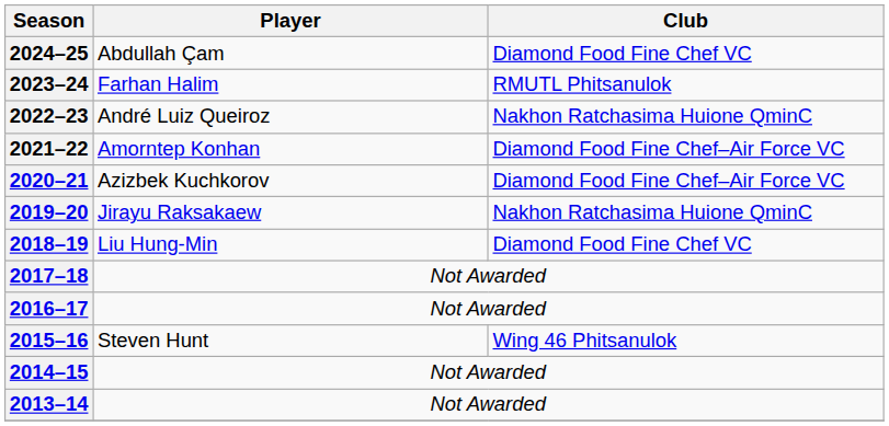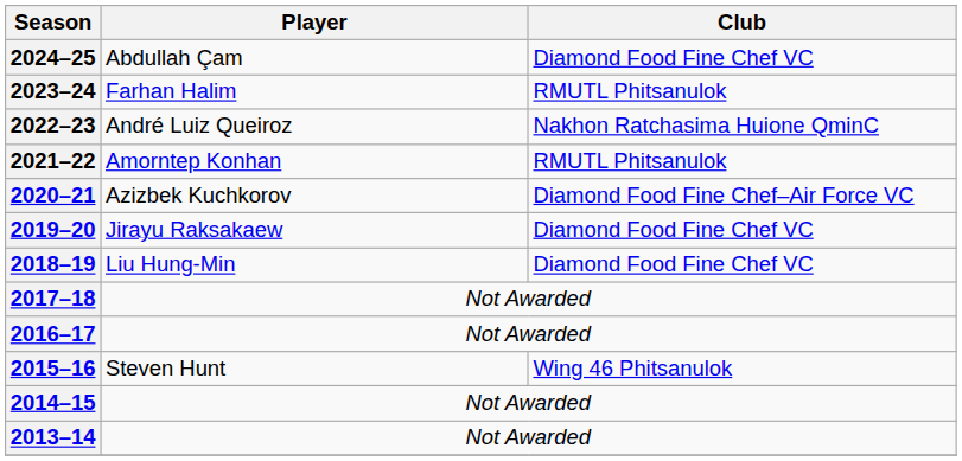2021–22 | Club: Diamond Food Fine Chef–Air Force VC -> RMUTL Phitsanulok
2019–20 | Club: Nakhon Ratchasima Huione QminC -> Diamond Food Fine Chef VC
